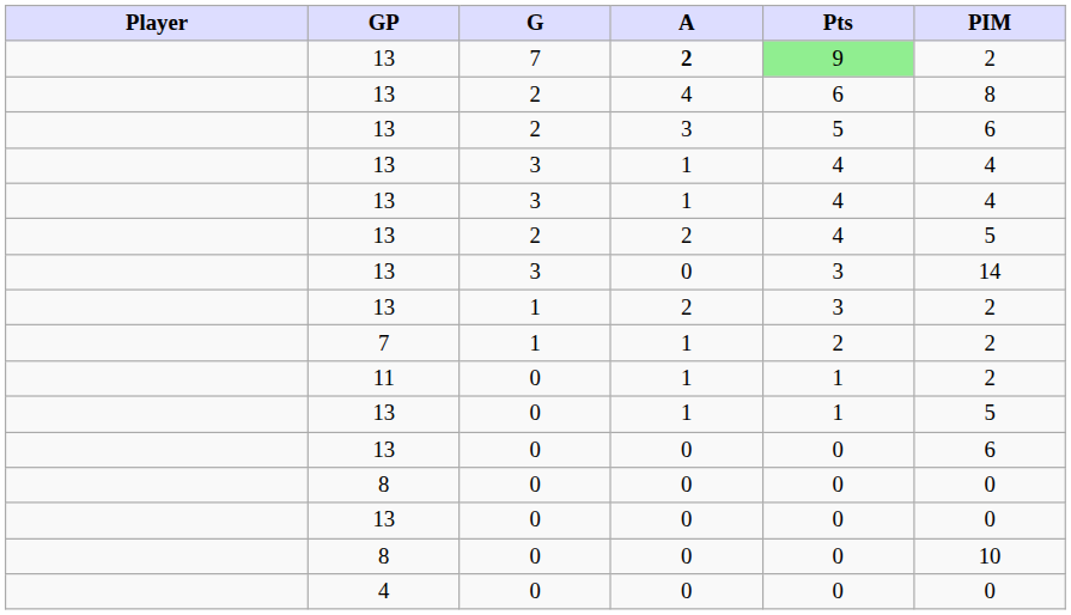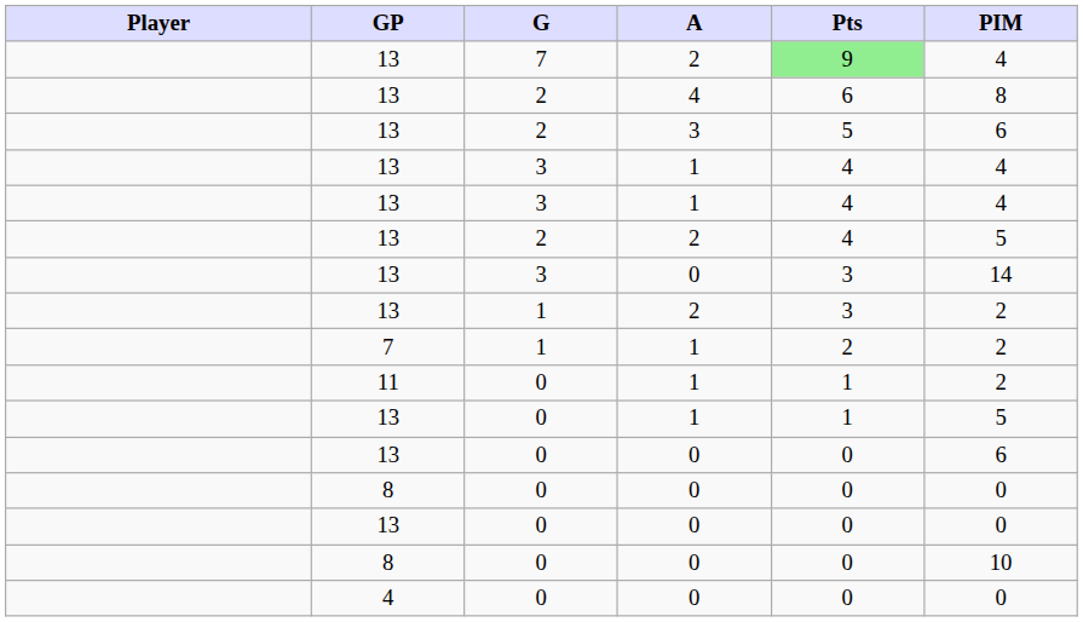13 / 7 | A: bold -> normal
13 / 7 | PIM: 2 -> 4
